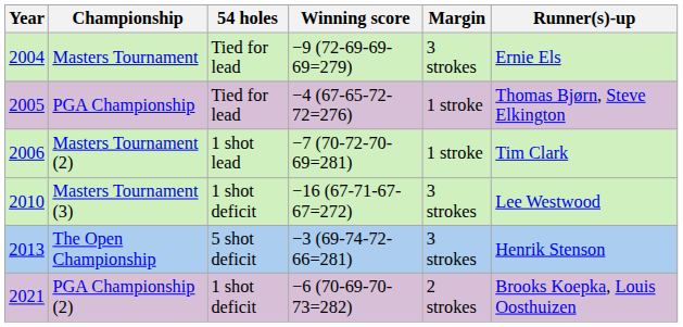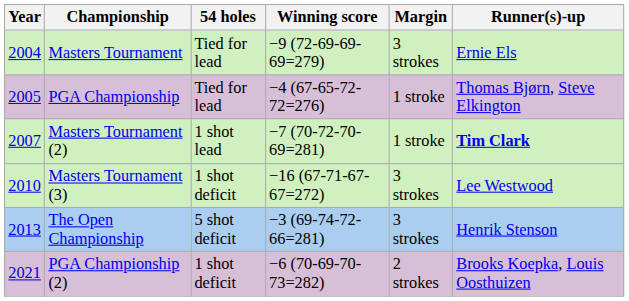Masters Tournament (2) | Year: 2006 -> 2007
Masters Tournament (2) | Runner(s)-up: normal -> bold
